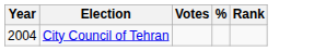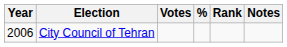+ column: Notes
City Council of Tehran | Year: 2004 -> 2006
